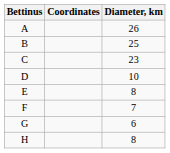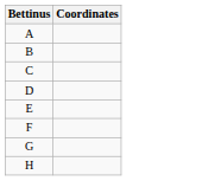- column: Diameter, km | 26 | 25 | 23 | 10 | 8 | 7 | 6 | 8
